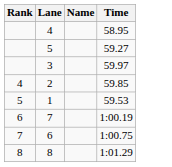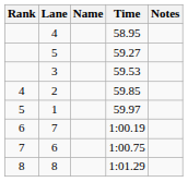+ column: Notes
3 | Time: 59.97 -> 59.53
1 | Time: 59.53 -> 59.97
